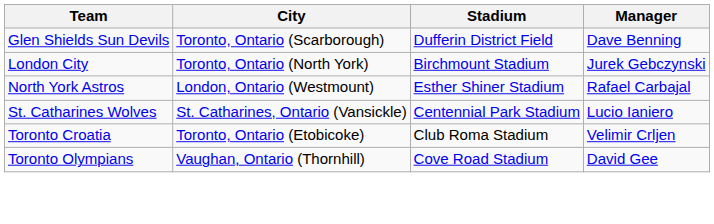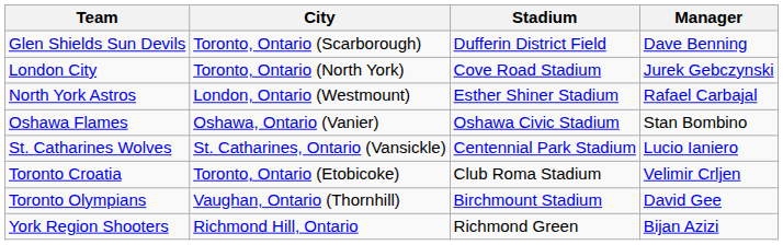London City | Stadium: Birchmount Stadium -> Cove Road Stadium
+ row: Oshawa Flames | Oshawa, Ontario (Vanier) | Oshawa Civic Stadium | Stan Bombino
Toronto Olympians | Stadium: Cove Road Stadium -> Birchmount Stadium
+ row: York Region Shooters | Richmond Hill, Ontario | Richmond Green | Bijan Azizi
